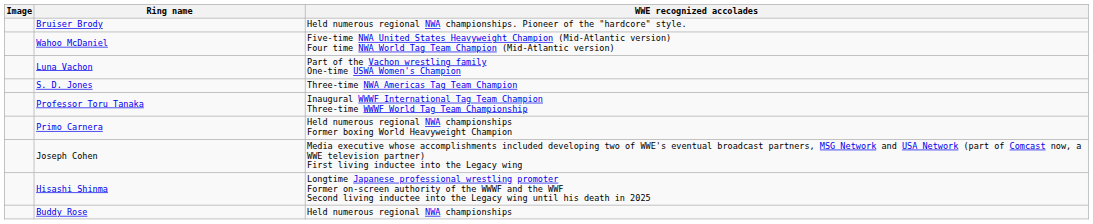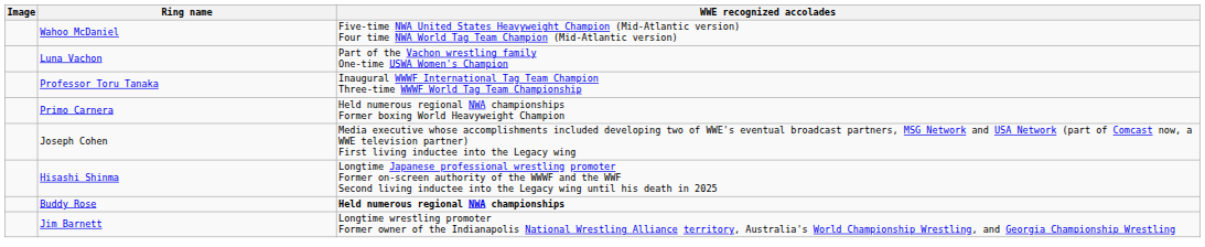- row: Bruiser Brody | Held numerous regional NWA championships. Pioneer of the "hardcore" style.
- row: S. D. Jones | Three-time NWA Americas Tag Team Champion
Buddy Rose | WWE recognized accolades: normal -> bold
+ row: Jim Barnett | Longtime wrestling promoter Former owner of the Indianapolis National Wrestling Alliance territory, Australia's World Championship Wrestling, and Georgia Championship Wrestling
